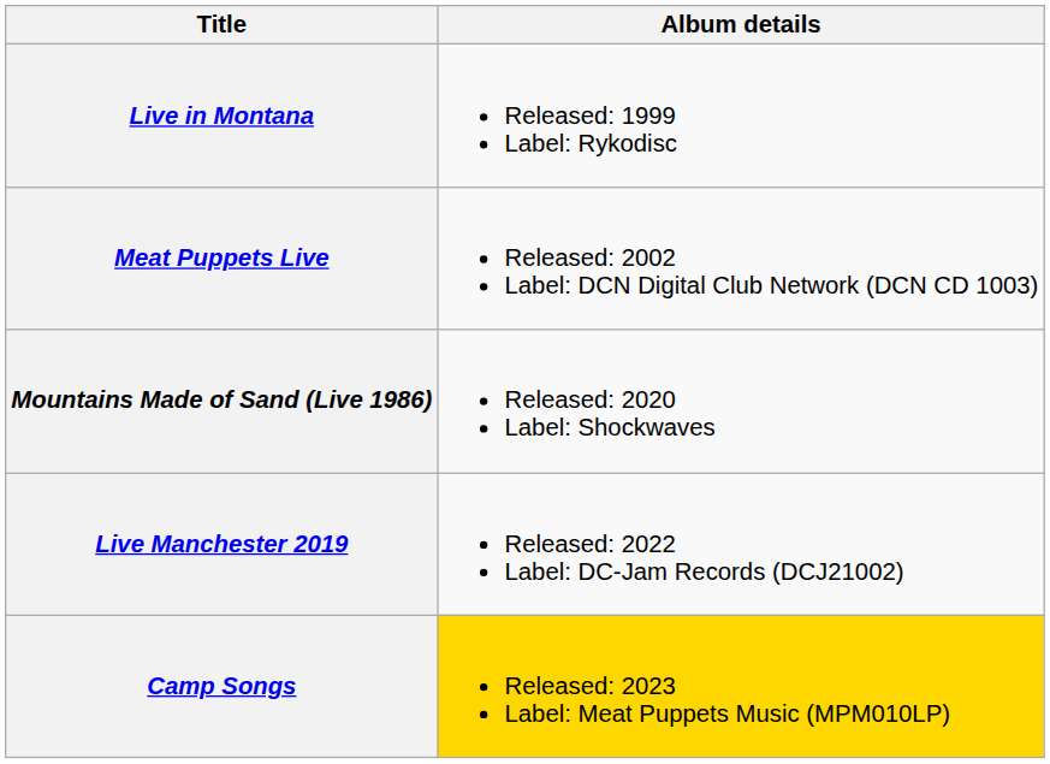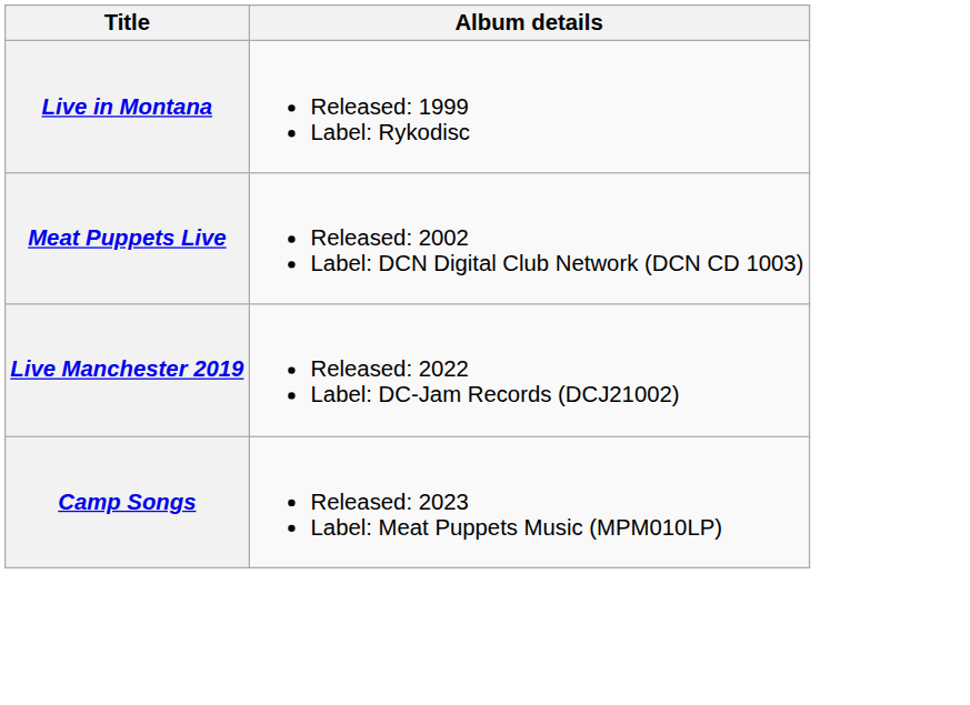- row: Mountains Made of Sand (Live 1986) | Released: 2020 Label: Shockwaves
Camp Songs | Album details: gold background -> no background
